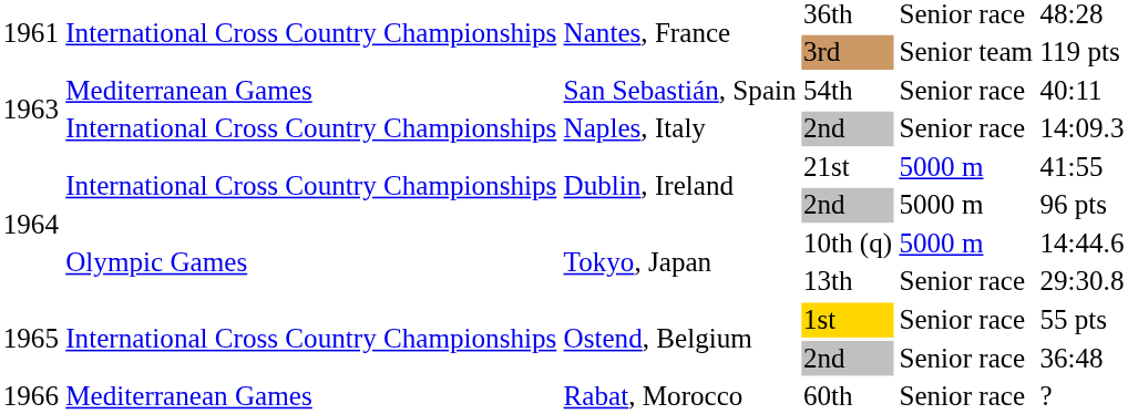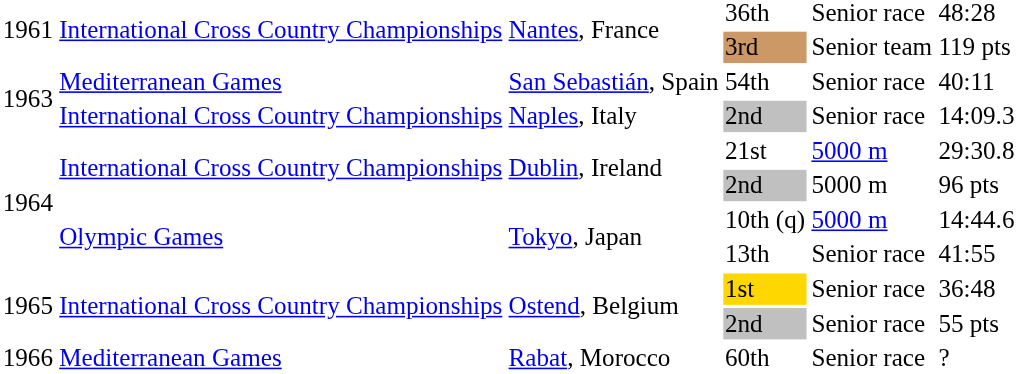21st | column 6: 41:55 -> 29:30.8
13th | column 6: 29:30.8 -> 41:55
1st | column 6: 55 pts -> 36:48
Ostend, Belgium / 2nd | column 6: 36:48 -> 55 pts
